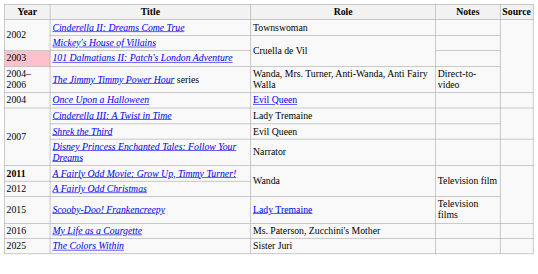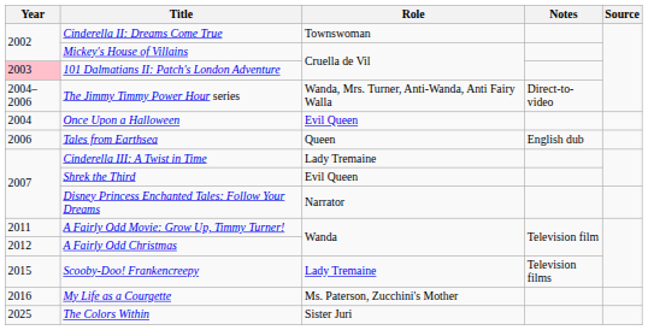+ row: 2006 | Tales from Earthsea | Queen | English dub
A Fairly Odd Movie: Grow Up, Timmy Turner! | Year: bold -> normal
